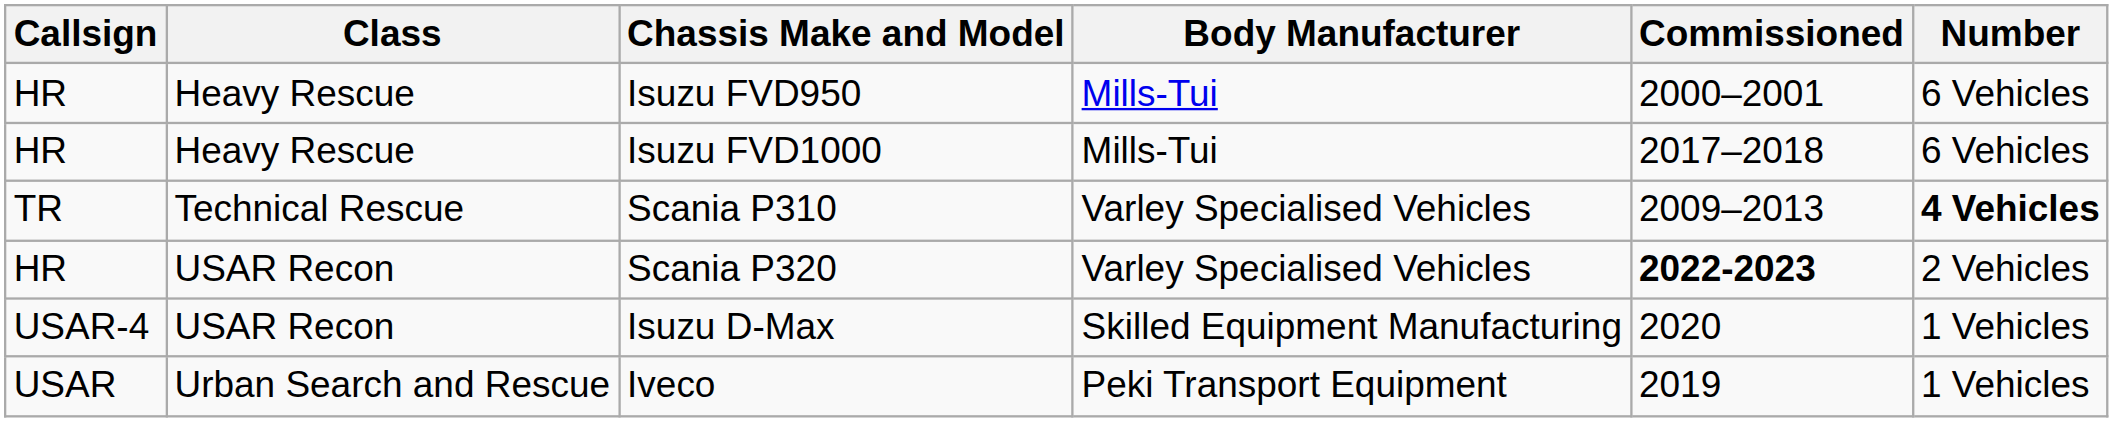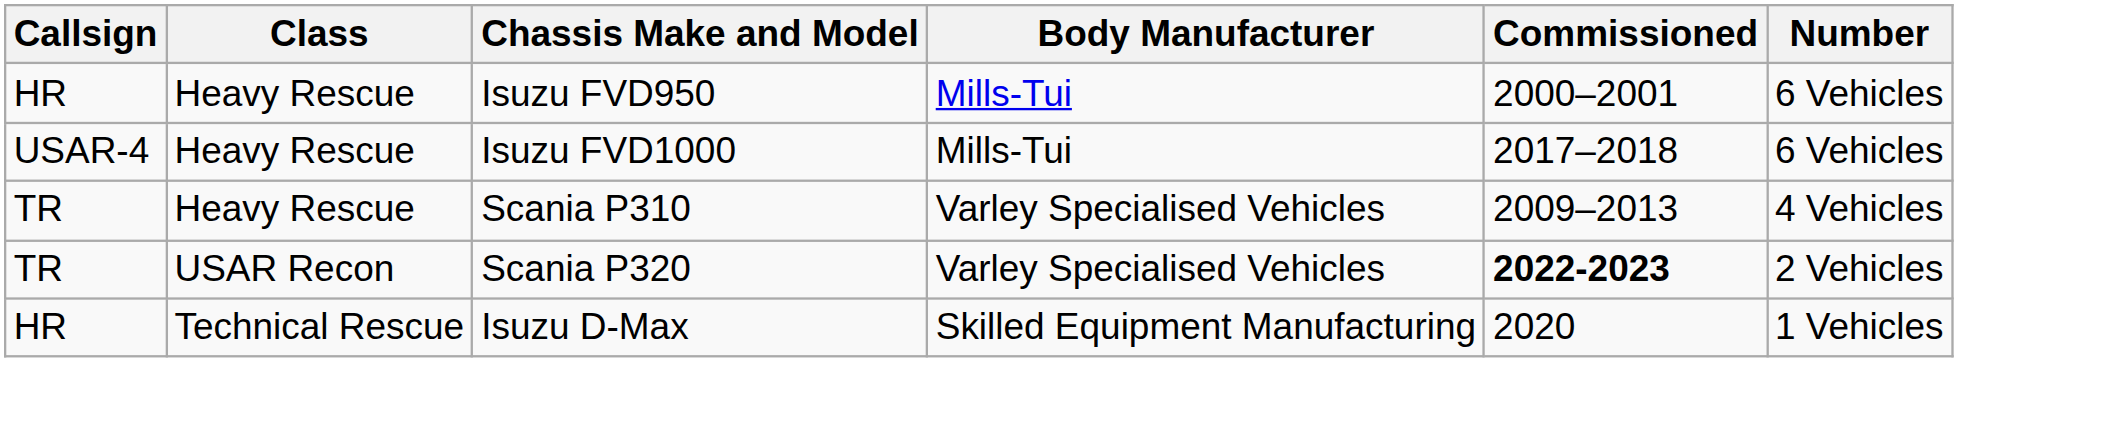Isuzu FVD1000 | Callsign: HR -> USAR-4
Scania P310 | Class: Technical Rescue -> Heavy Rescue
Scania P310 | Number: bold -> normal
Scania P320 | Callsign: HR -> TR
Isuzu D-Max | Callsign: USAR-4 -> HR
Isuzu D-Max | Class: USAR Recon -> Technical Rescue
- row: USAR | Urban Search and Rescue | Iveco | Peki Transport Equipment | 2019 | 1 Vehicles
